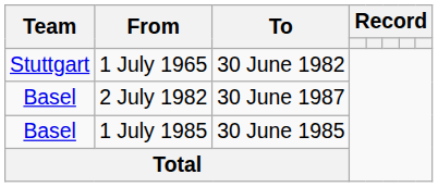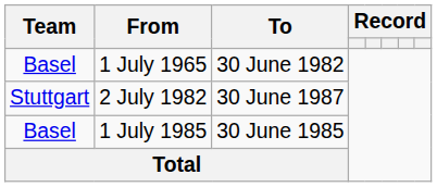1 July 1965 | Team: Stuttgart -> Basel
2 July 1982 | Team: Basel -> Stuttgart
